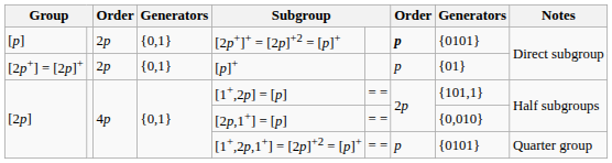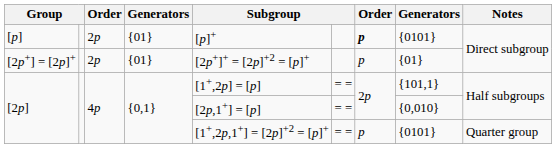[p] | column 4: {0,1} -> {01}
[p] | column 5: [2p+]+ = [2p]+2 = [p]+ -> [p]+
[2p+] = [2p]+ | column 4: {0,1} -> {01}
[2p+] = [2p]+ | column 5: [p]+ -> [2p+]+ = [2p]+2 = [p]+
